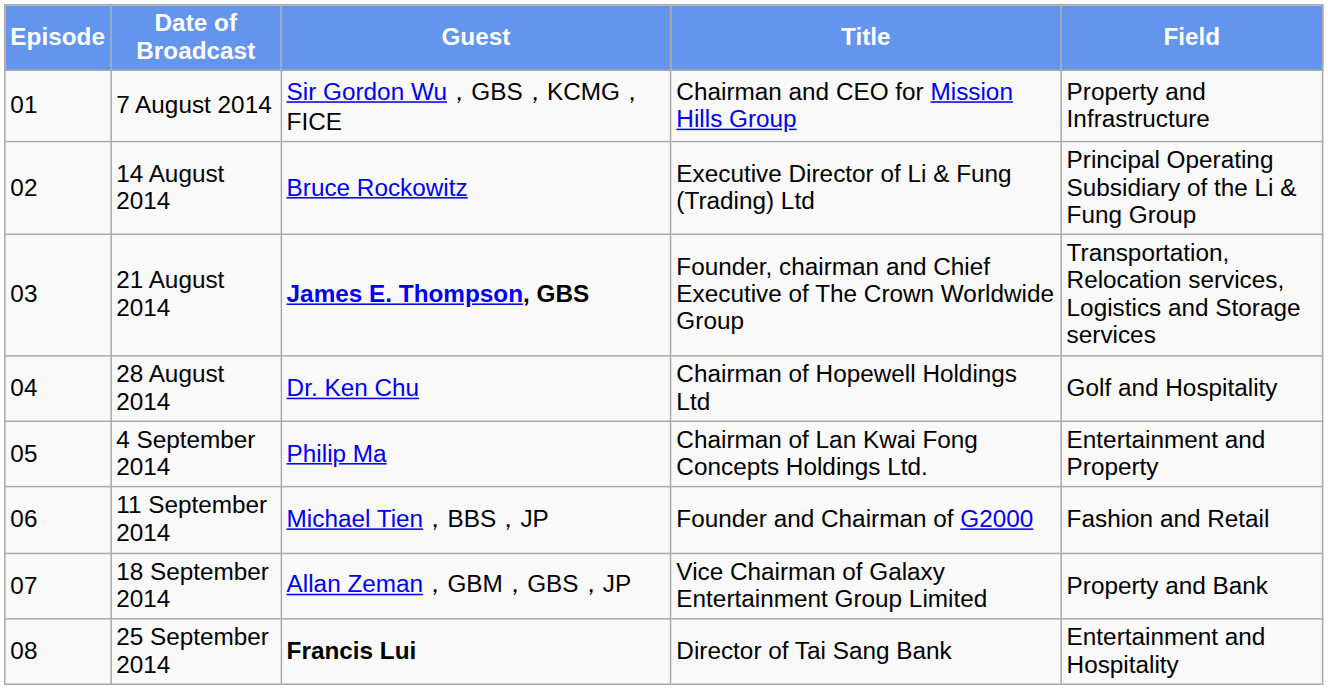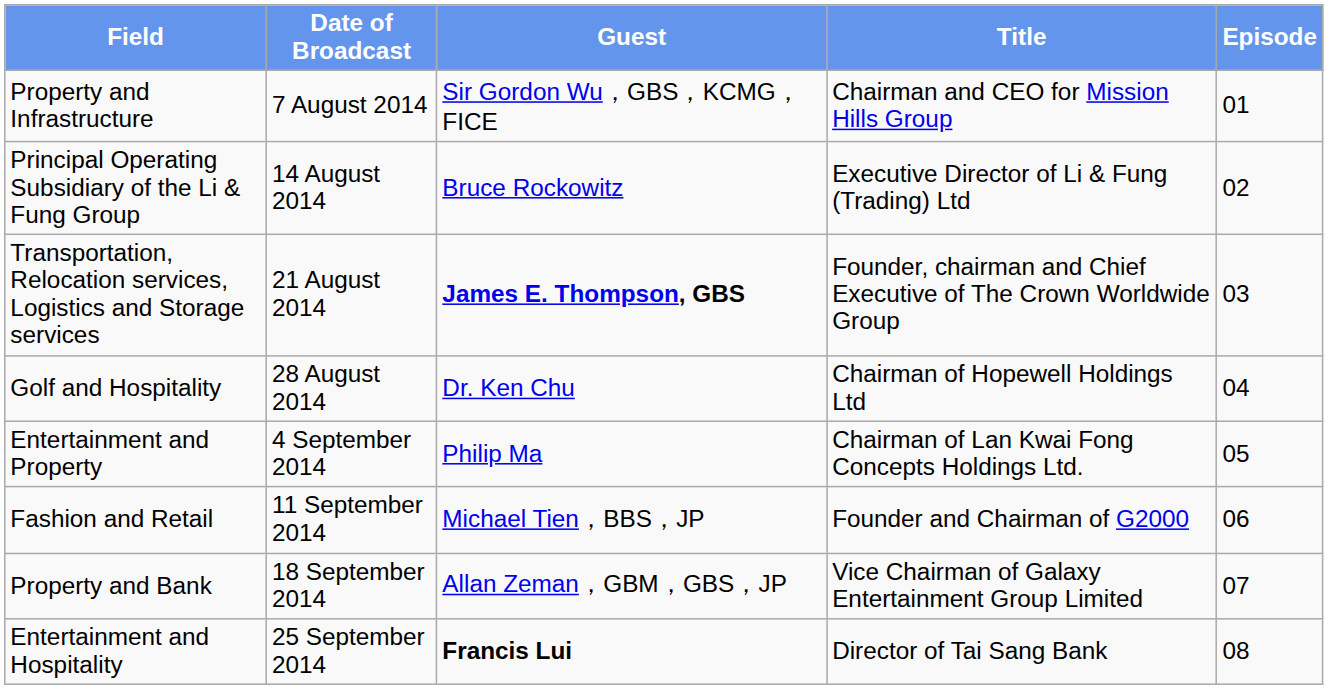columns swapped: Episode <-> Field
